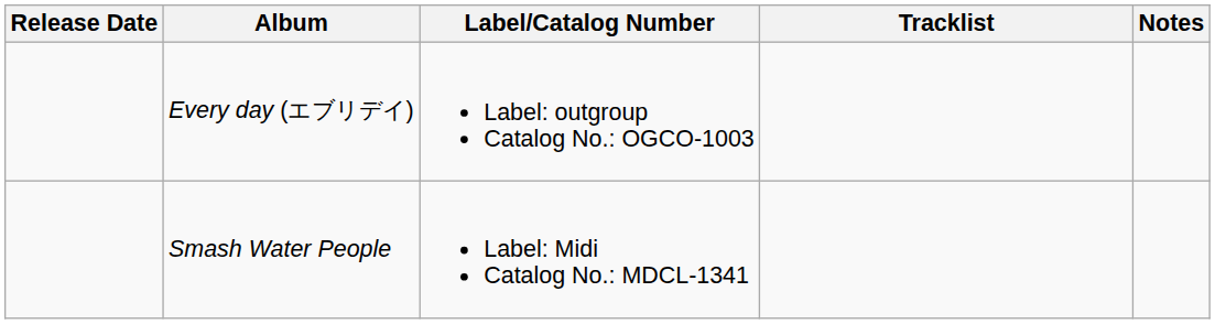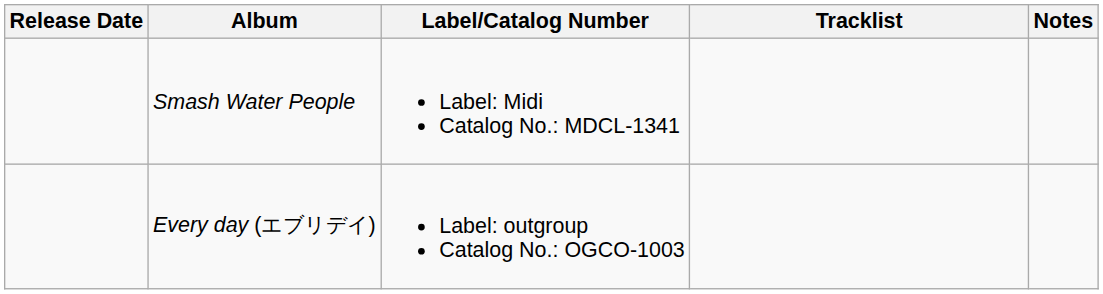rows swapped: Smash Water People <-> Every day (エブリデイ)
